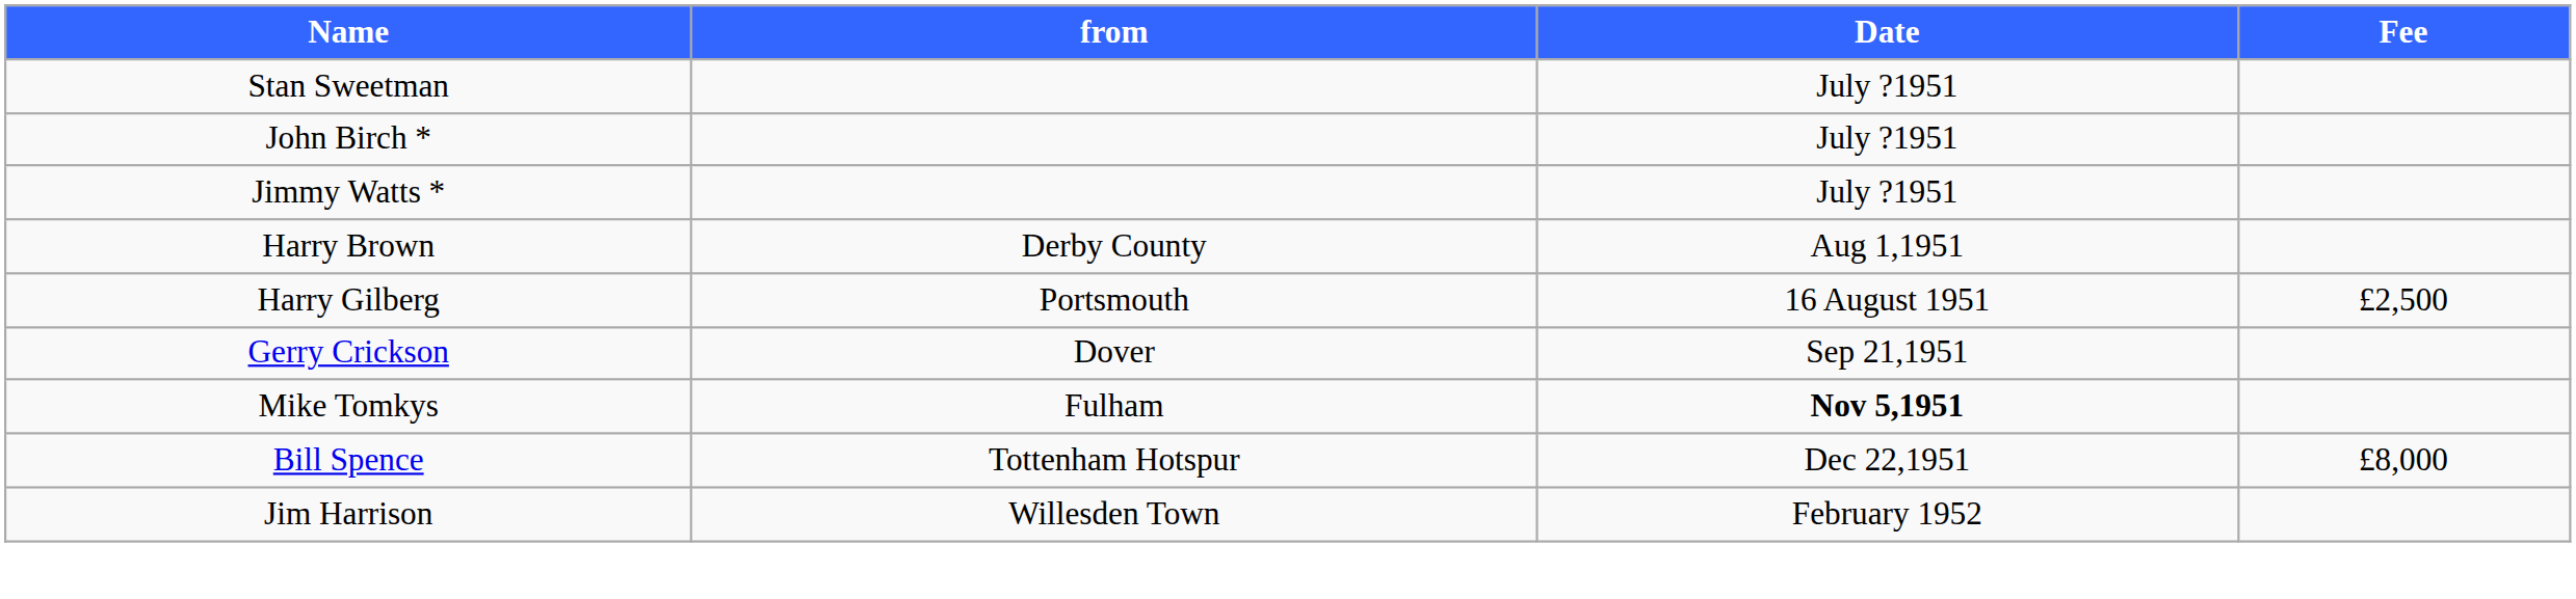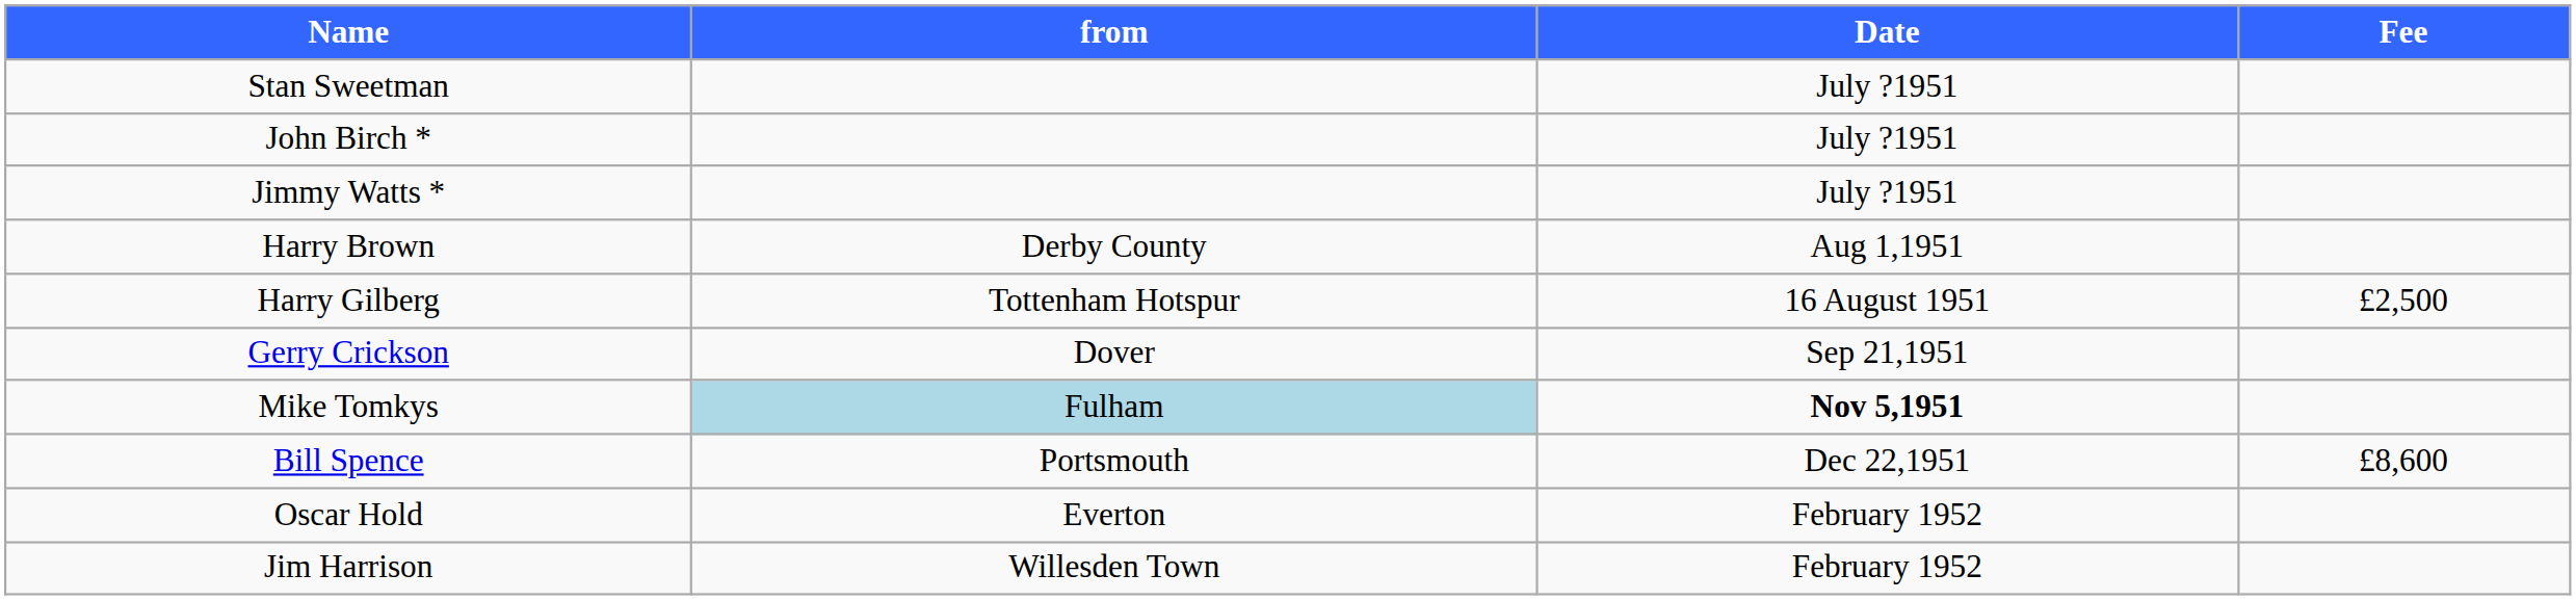Harry Gilberg | from: Portsmouth -> Tottenham Hotspur
Mike Tomkys | from: no background -> lightblue background
Bill Spence | from: Tottenham Hotspur -> Portsmouth
Bill Spence | Fee: £8,000 -> £8,600
+ row: Oscar Hold | Everton | February 1952
